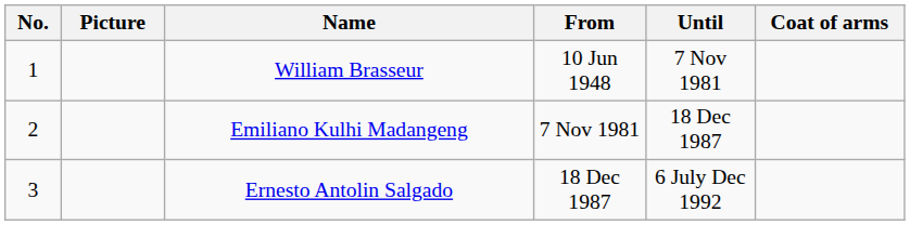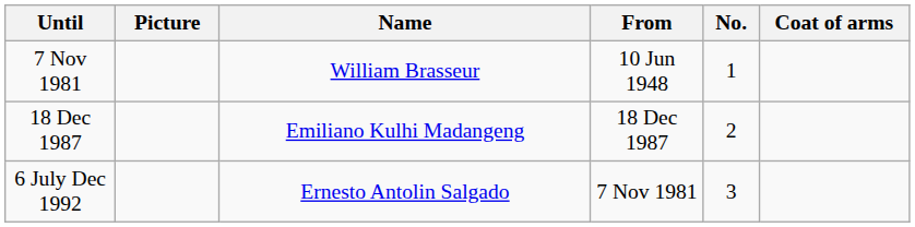columns swapped: No. <-> Until
Emiliano Kulhi Madangeng | From: 7 Nov 1981 -> 18 Dec 1987
Ernesto Antolin Salgado | From: 18 Dec 1987 -> 7 Nov 1981
